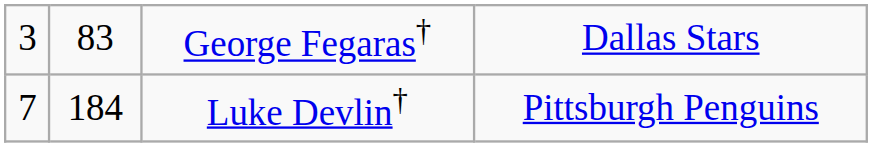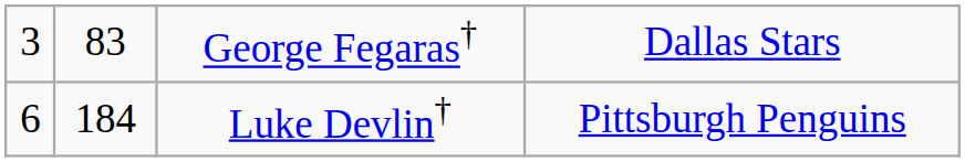Luke Devlin† | column 1: 7 -> 6
